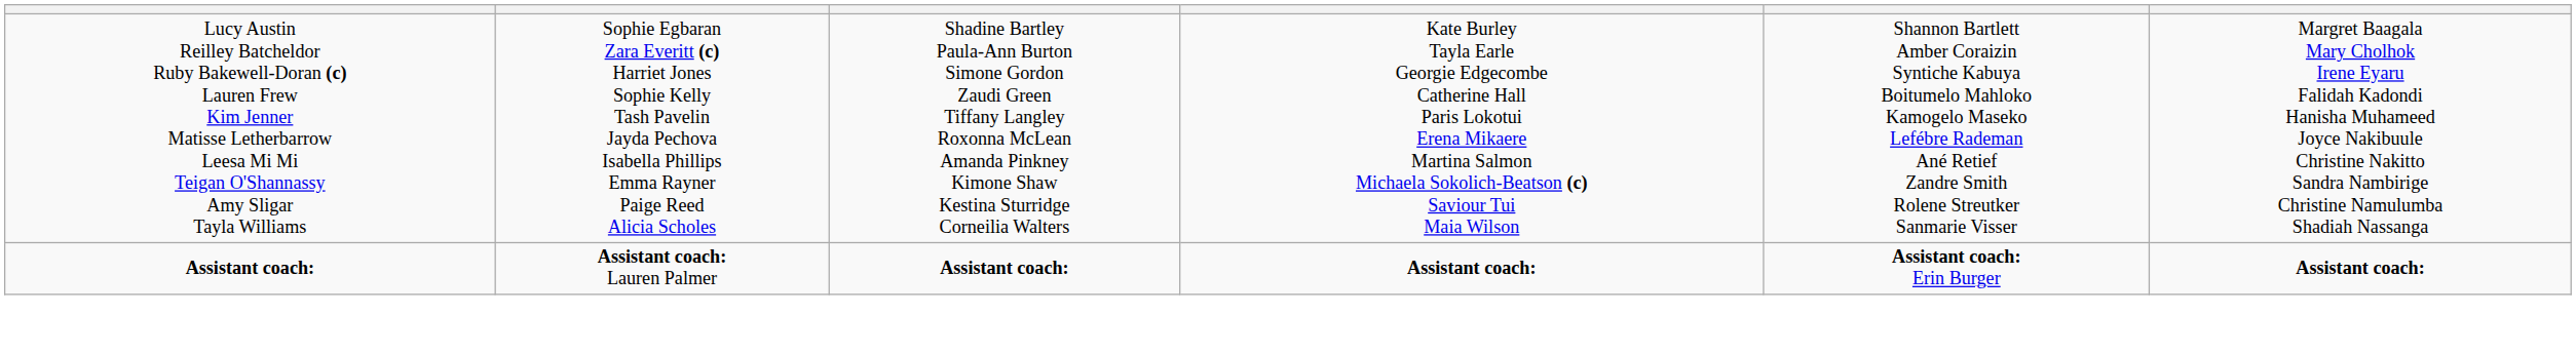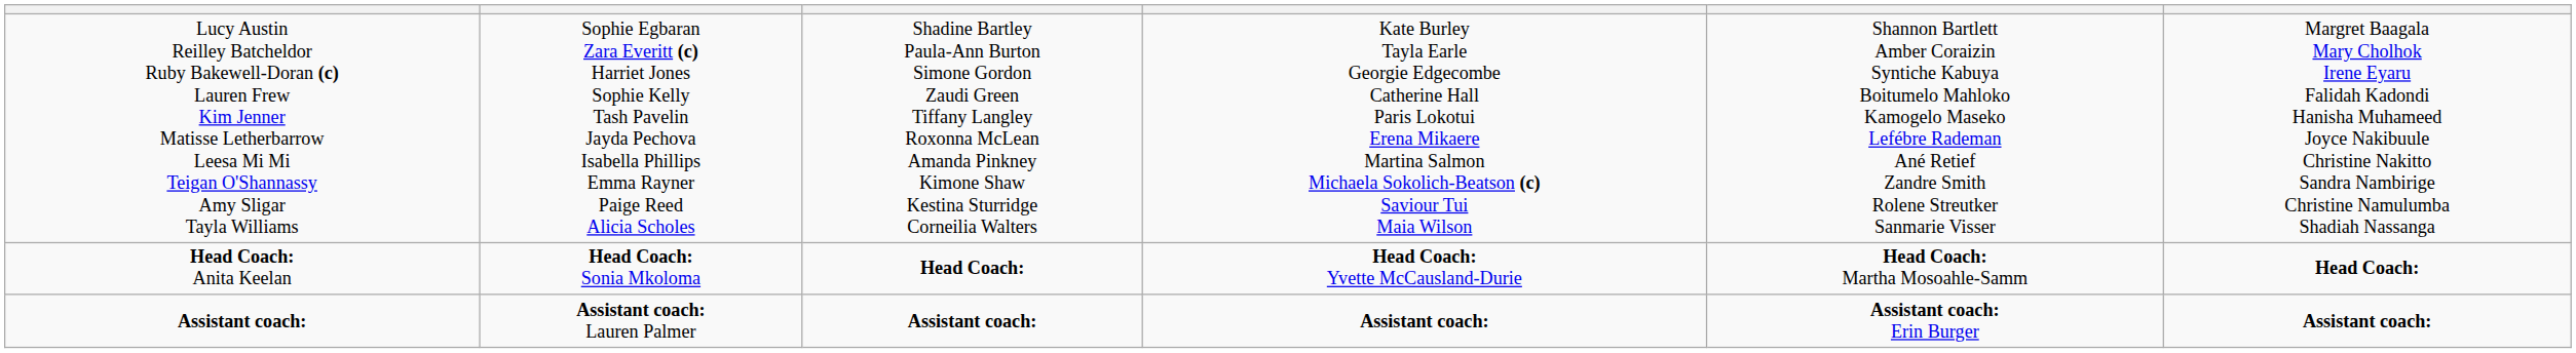+ row: Head Coach: Anita Keelan | Head Coach: Sonia Mkoloma | Head Coach: | Head Coach: Yvette McCausland-Durie | Head Coach: Martha Mosoahle-Samm | Head Coach:
